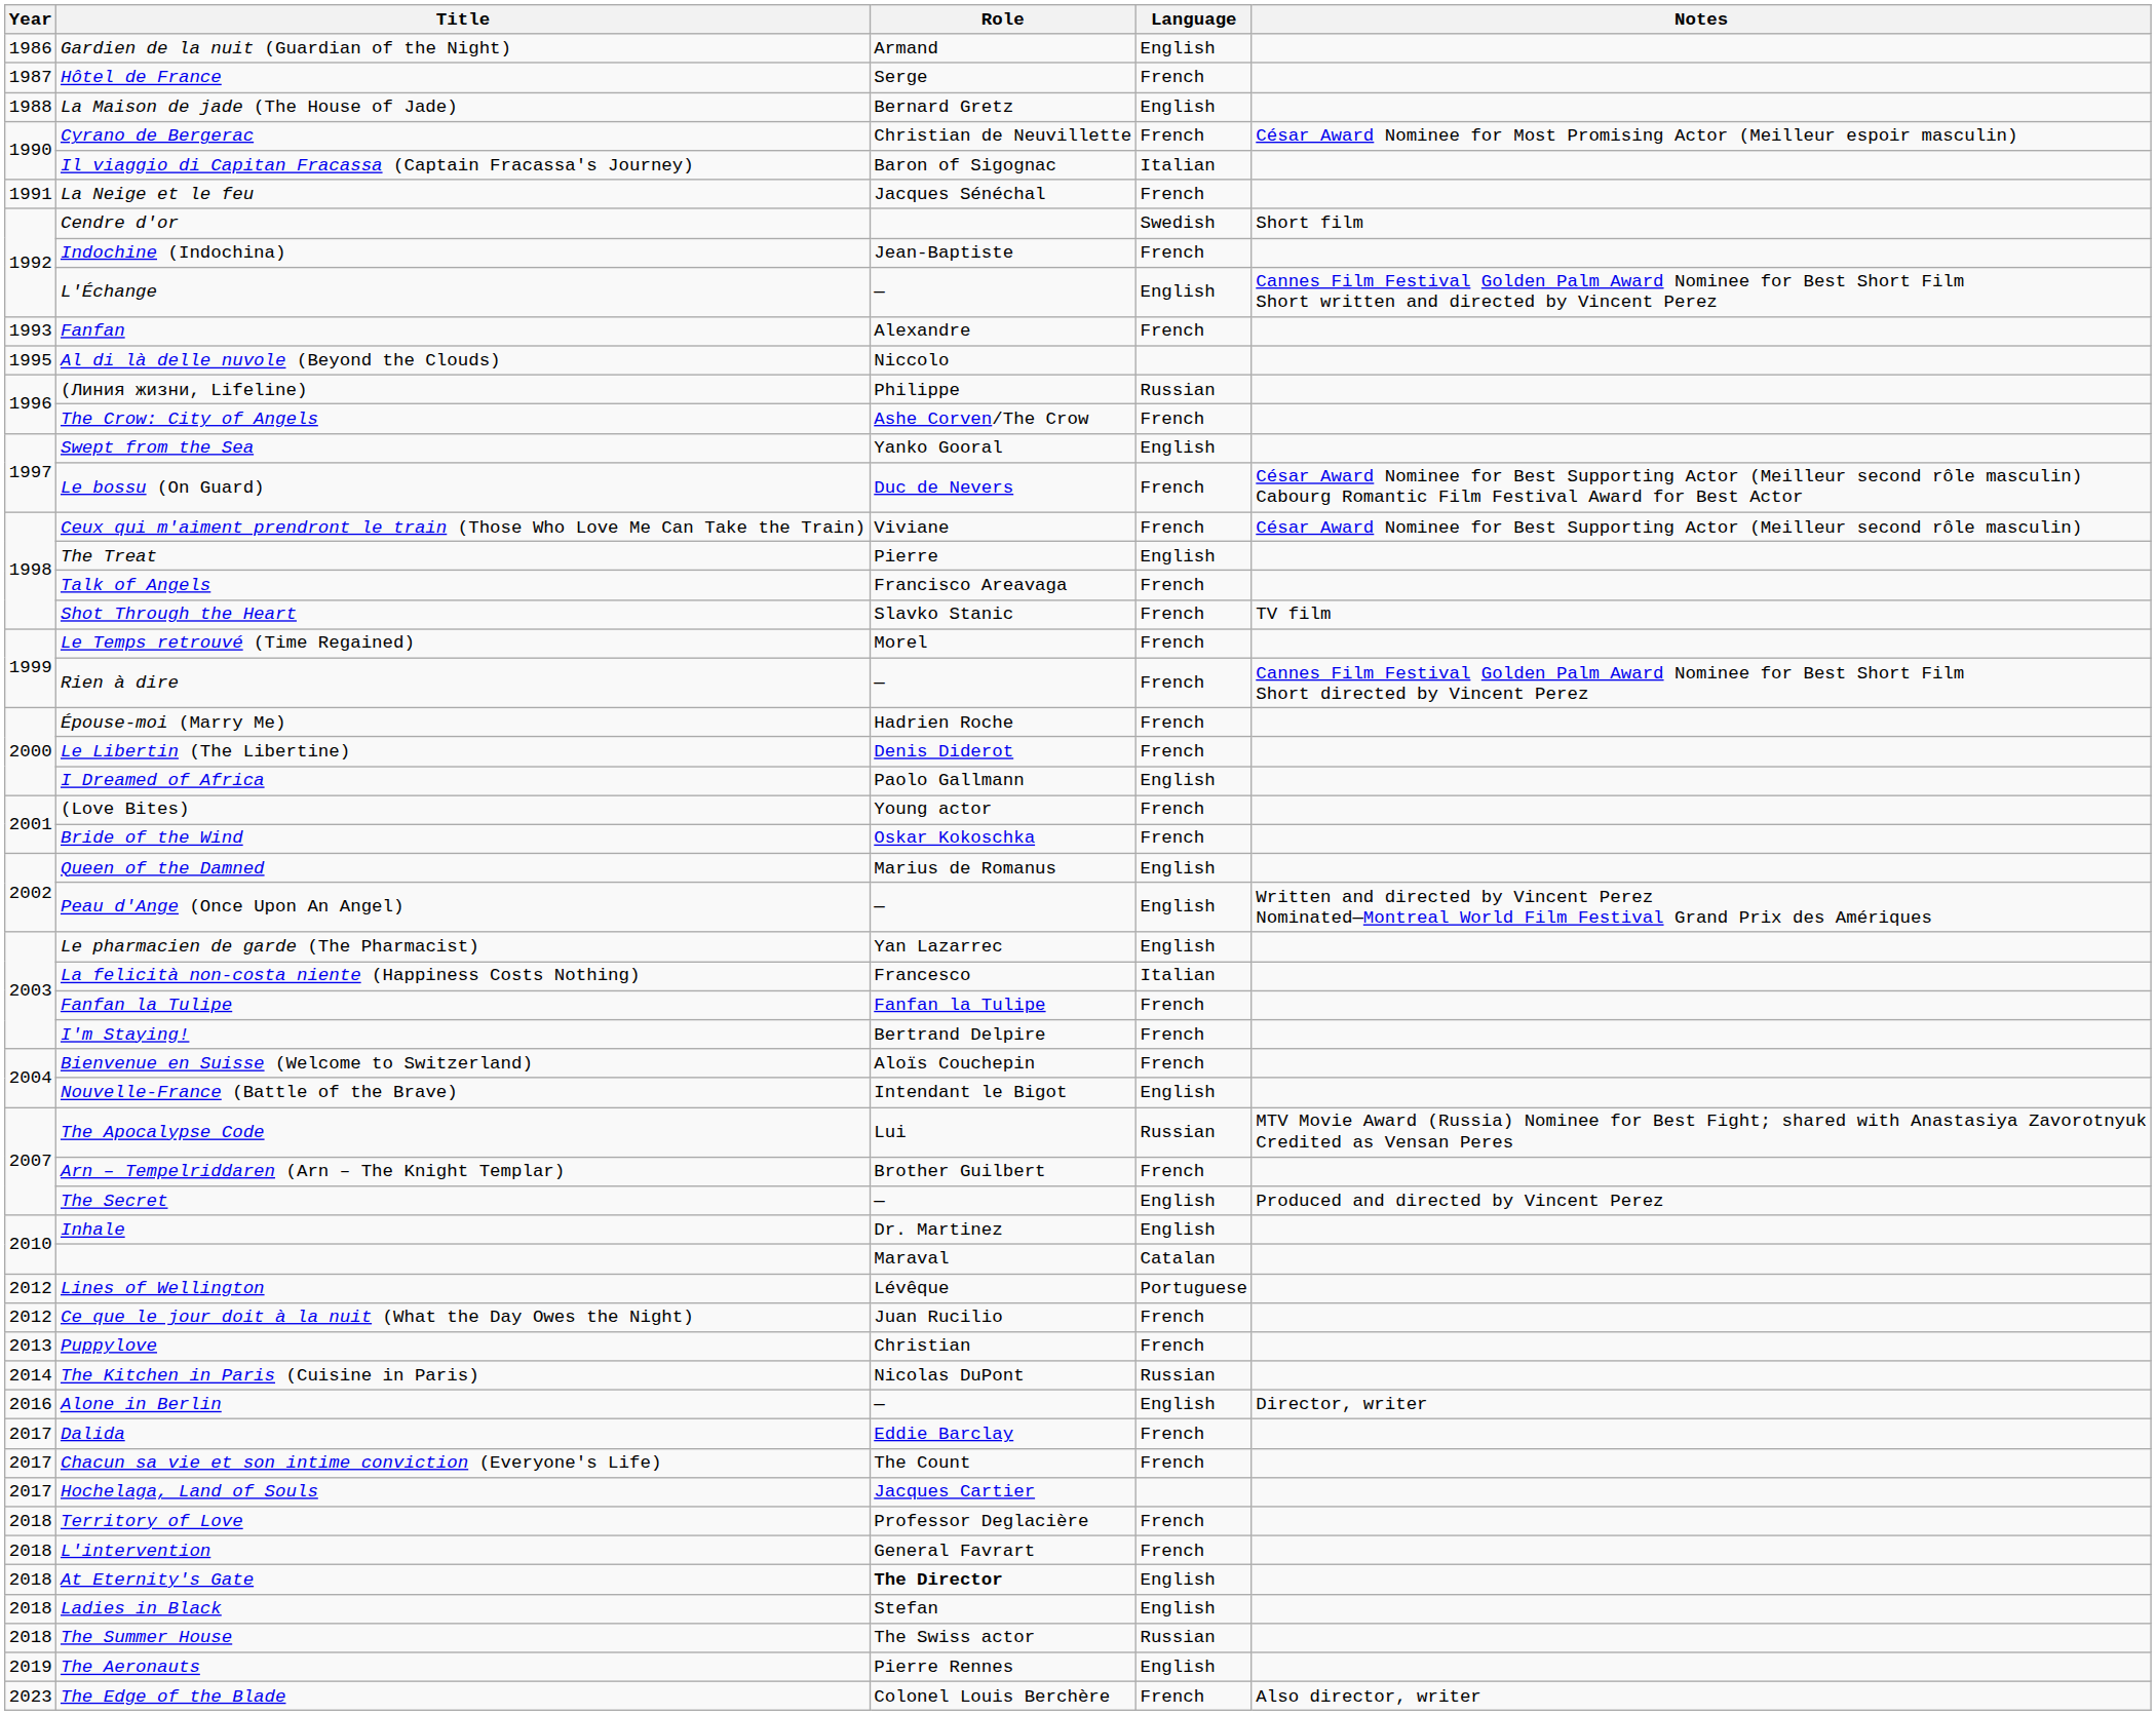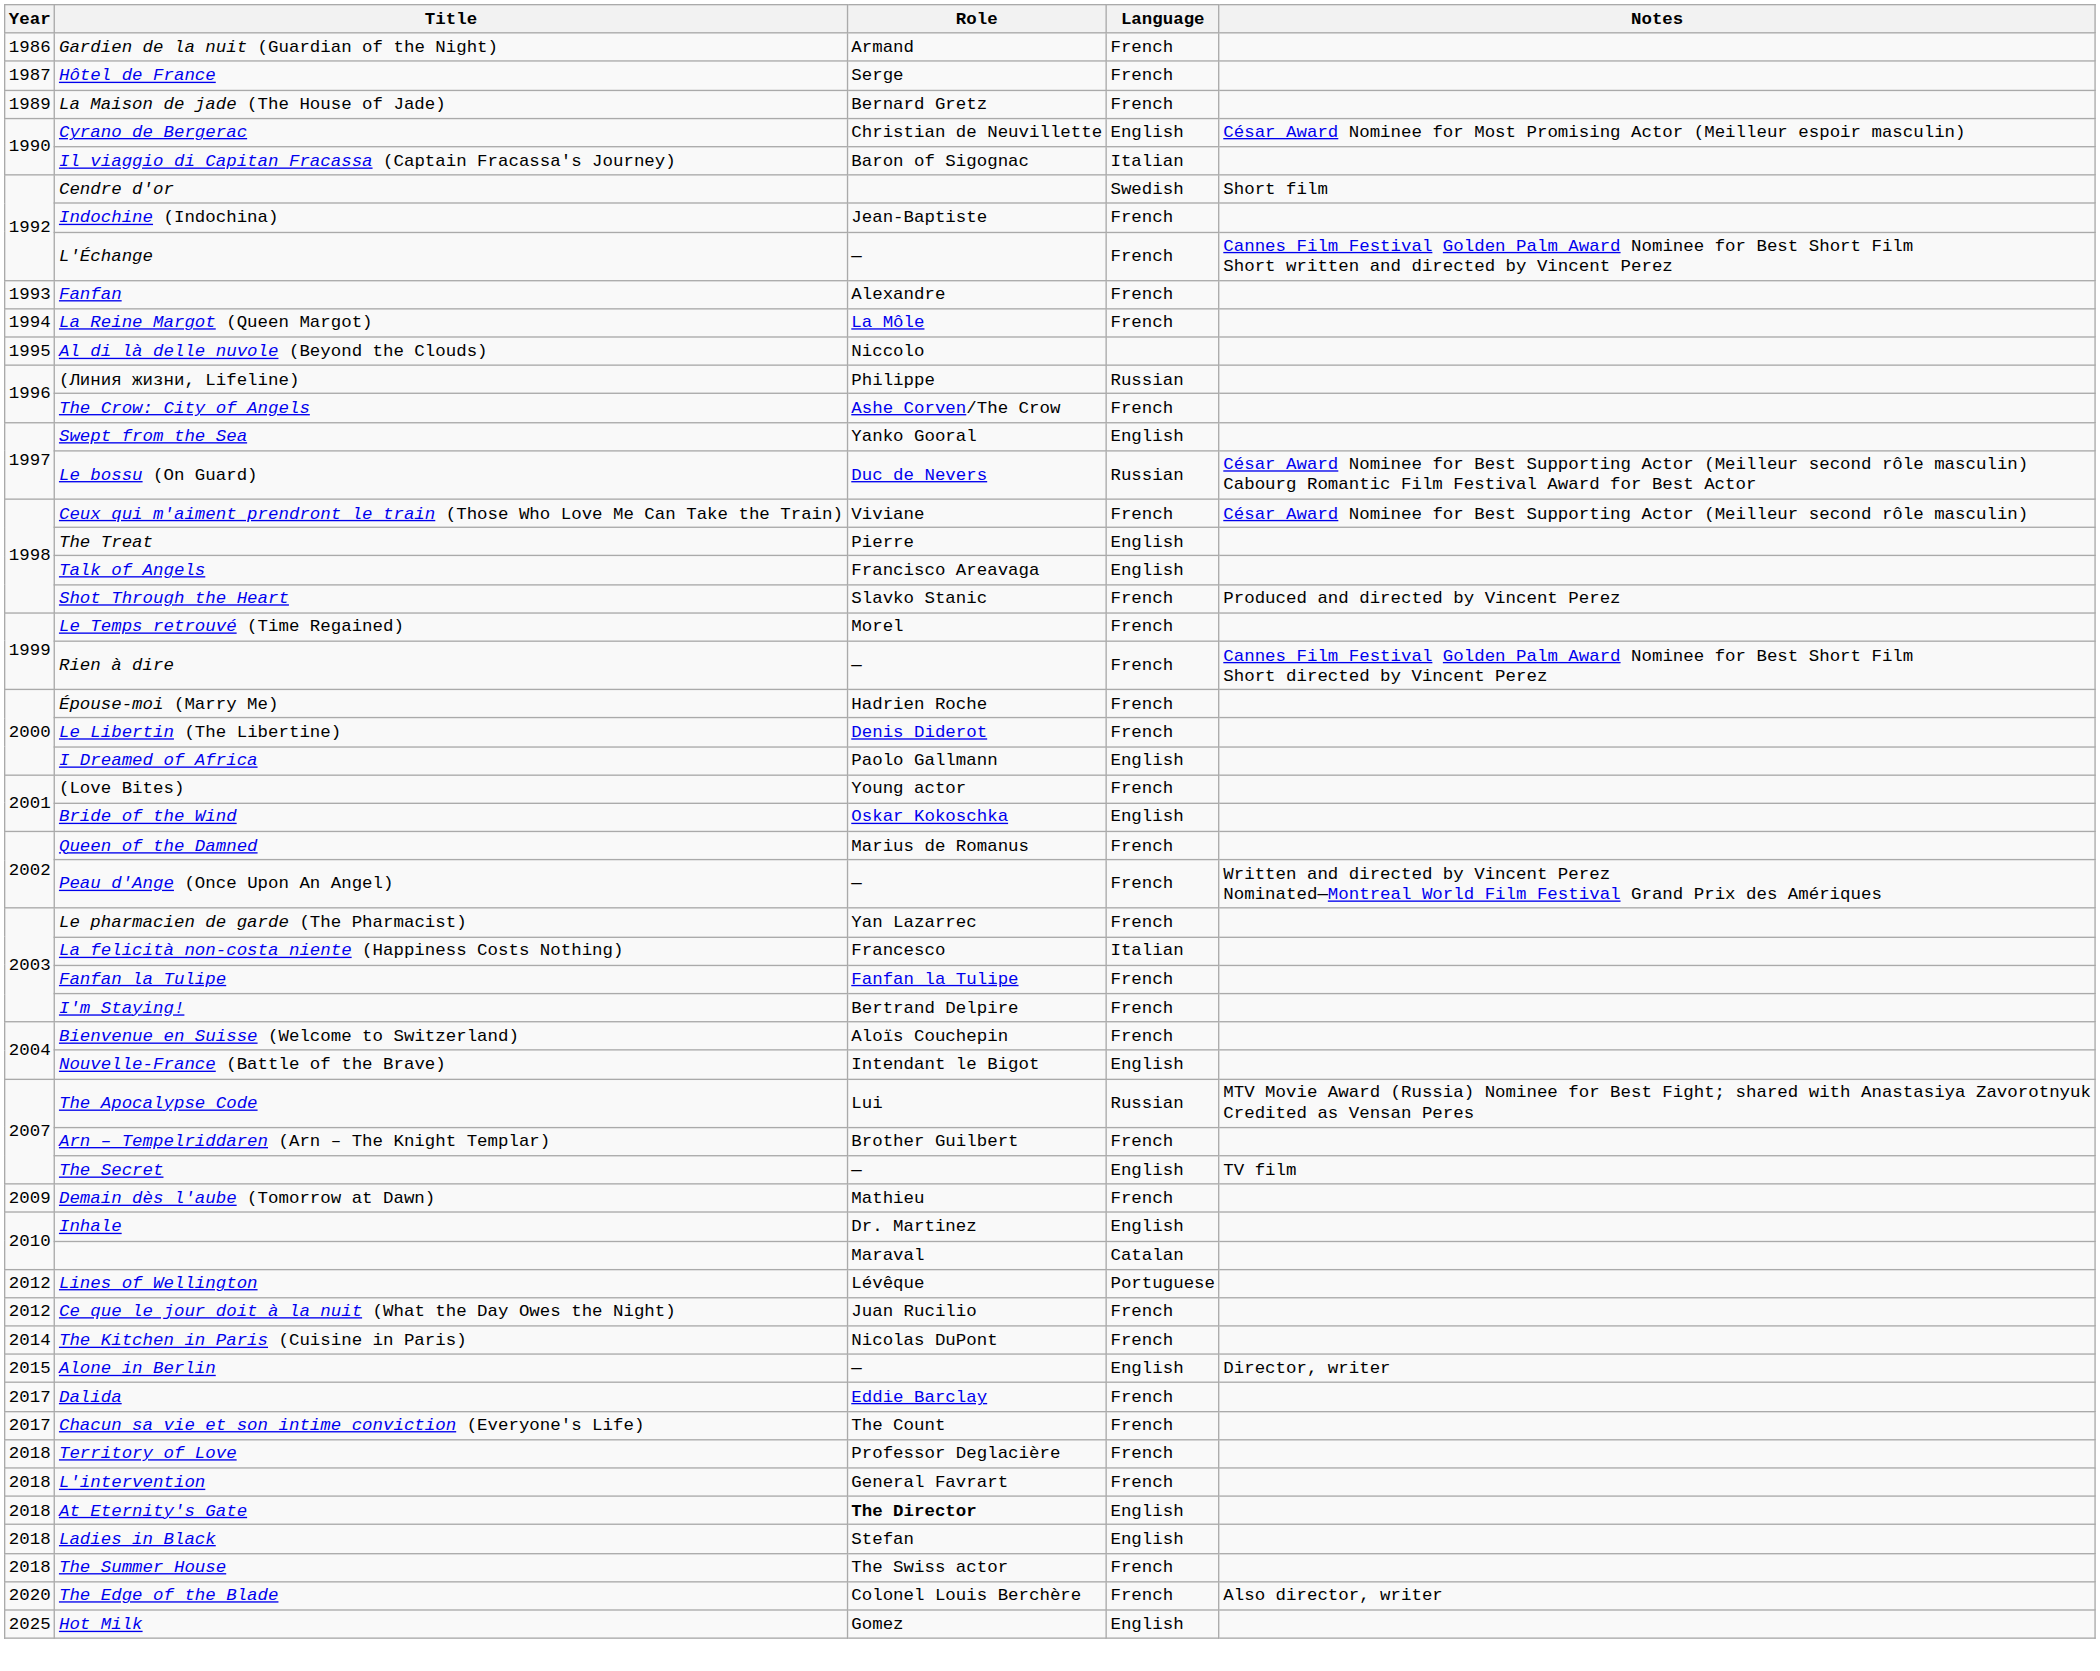Gardien de la nuit (Guardian of the Night) | Language: English -> French
La Maison de jade (The House of Jade) | Year: 1988 -> 1989
La Maison de jade (The House of Jade) | Language: English -> French
Cyrano de Bergerac | Language: French -> English
- row: 1991 | La Neige et le feu | Jacques Sénéchal | French
L'Échange | Language: English -> French
+ row: 1994 | La Reine Margot (Queen Margot) | La Môle | French
Le bossu (On Guard) | Language: French -> Russian
Talk of Angels | Language: French -> English
Shot Through the Heart | Notes: TV film -> Produced and directed by Vincent Perez
Bride of the Wind | Language: French -> English
Queen of the Damned | Language: English -> French
Peau d'Ange (Once Upon An Angel) | Language: English -> French
Le pharmacien de garde (The Pharmacist) | Language: English -> French
The Secret | Notes: Produced and directed by Vincent Perez -> TV film
+ row: 2009 | Demain dès l'aube (Tomorrow at Dawn) | Mathieu | French
- row: 2013 | Puppylove | Christian | French
The Kitchen in Paris (Cuisine in Paris) | Language: Russian -> French
Alone in Berlin | Year: 2016 -> 2015
- row: 2017 | Hochelaga, Land of Souls | Jacques Cartier
The Summer House | Language: Russian -> French
- row: 2019 | The Aeronauts | Pierre Rennes | English
The Edge of the Blade | Year: 2023 -> 2020
+ row: 2025 | Hot Milk | Gomez | English
